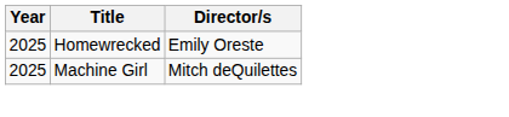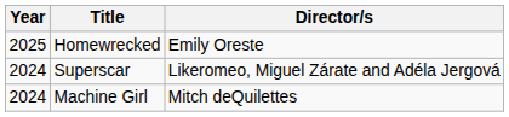+ row: 2024 | Superscar | Likeromeo, Miguel Zárate and Adéla Jergová
Machine Girl | Year: 2025 -> 2024
